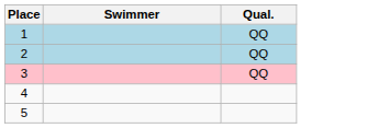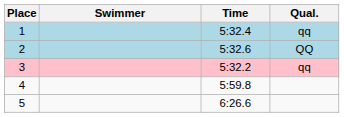+ column: Time | 5:32.4 | 5:32.6 | 5:32.2 | 5:59.8 | 6:26.6
1 | Qual.: QQ -> qq
3 | Qual.: QQ -> qq
